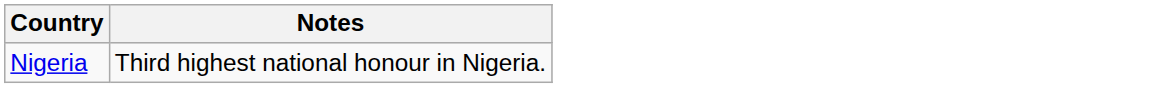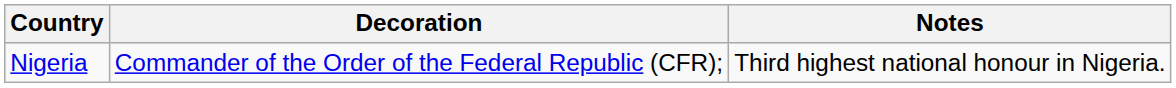+ column: Decoration | Commander of the Order of the Federal Republic (CFR);
